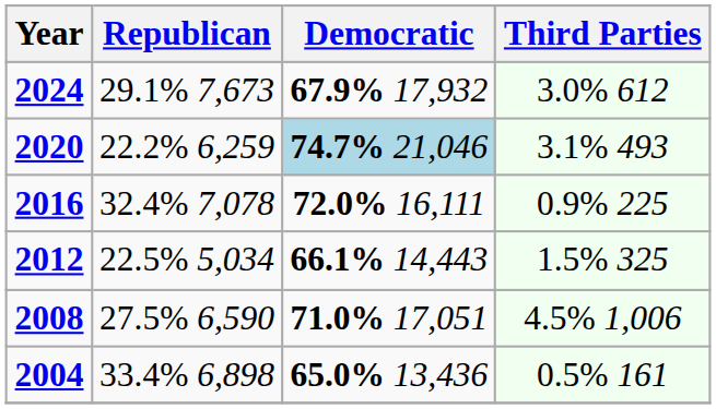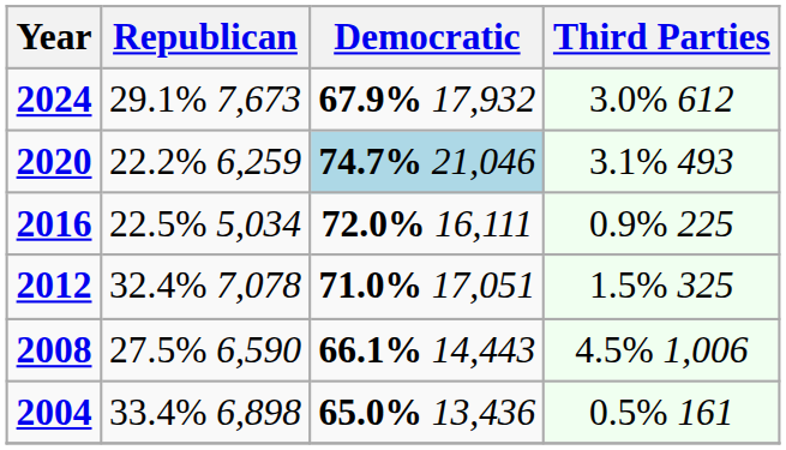2016 | Republican: 32.4% 7,078 -> 22.5% 5,034
2012 | Republican: 22.5% 5,034 -> 32.4% 7,078
2012 | Democratic: 66.1% 14,443 -> 71.0% 17,051
2008 | Democratic: 71.0% 17,051 -> 66.1% 14,443
